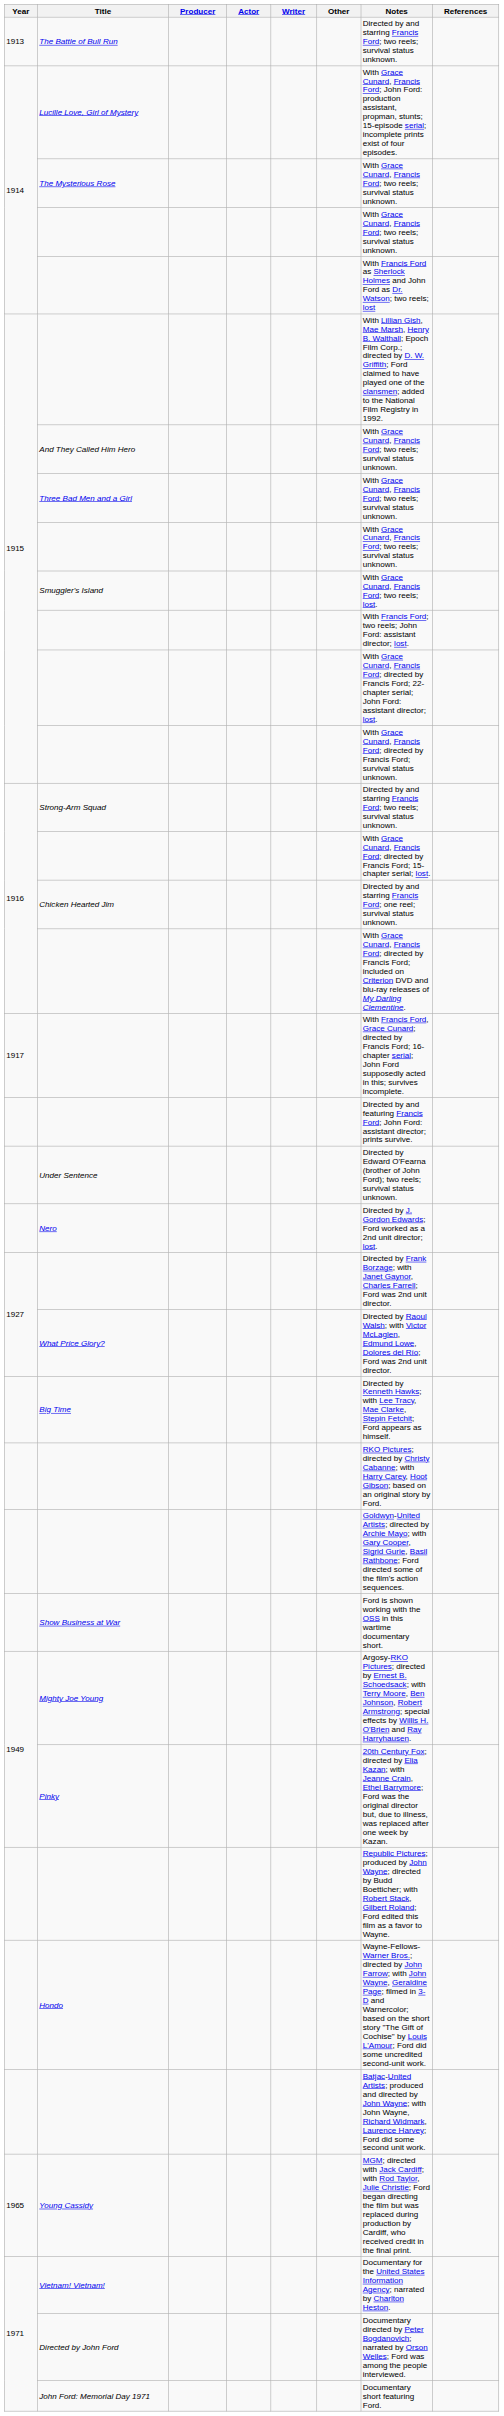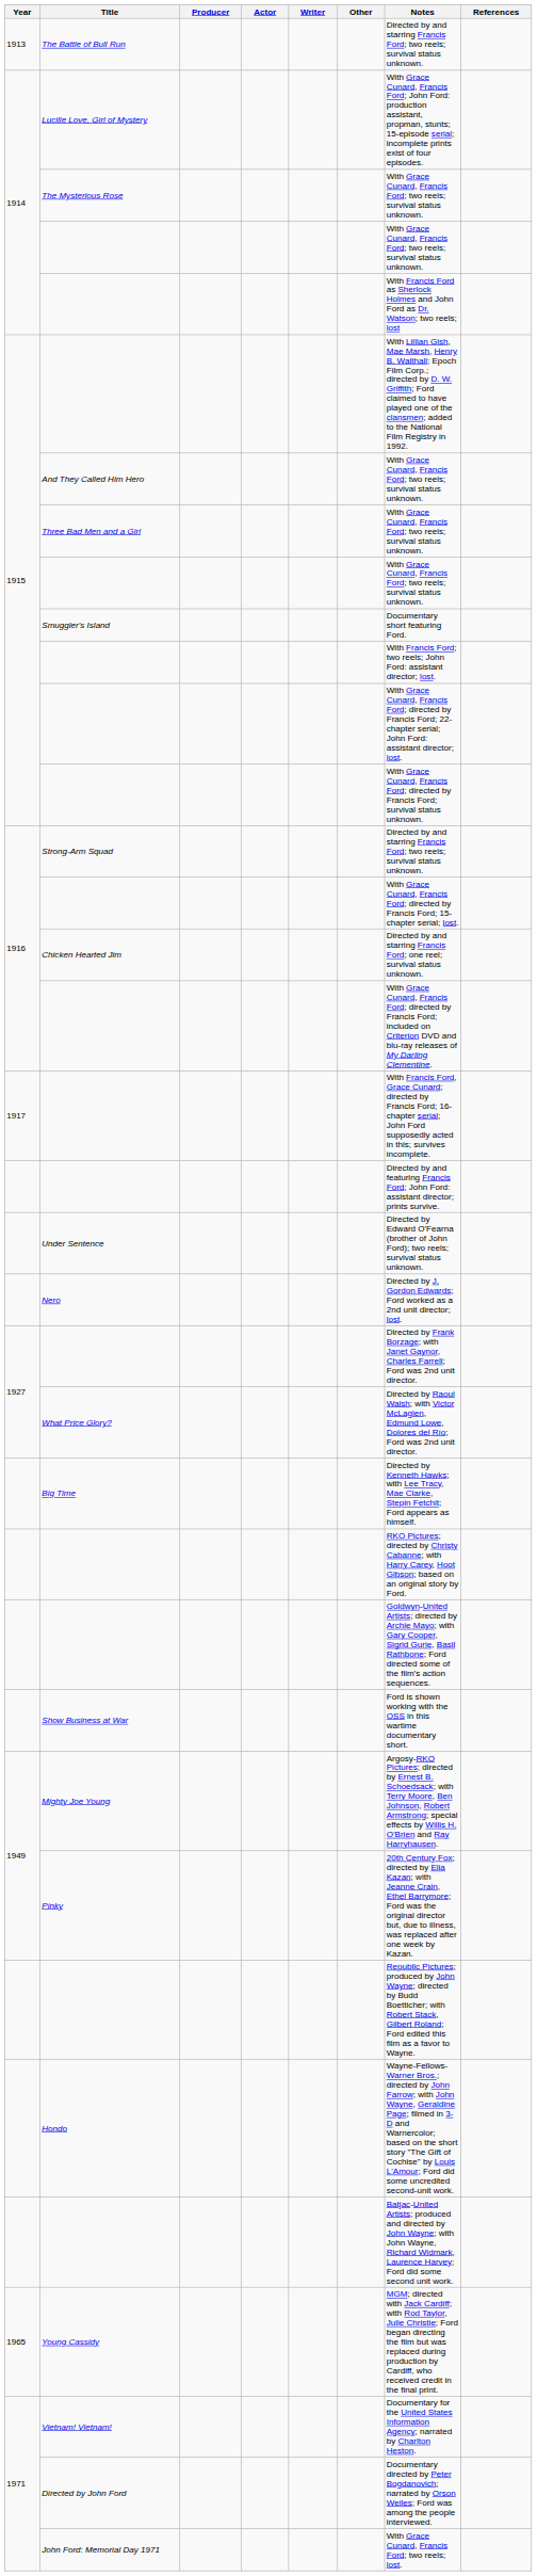Smuggler's Island | Notes: With Grace Cunard, Francis Ford; two reels; lost. -> Documentary short featuring Ford.
John Ford: Memorial Day 1971 | Notes: Documentary short featuring Ford. -> With Grace Cunard, Francis Ford; two reels; lost.
